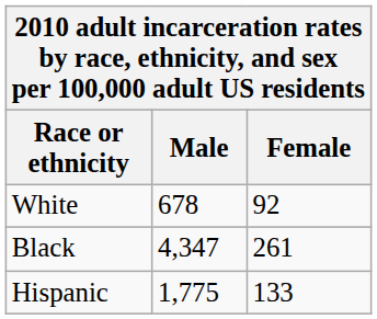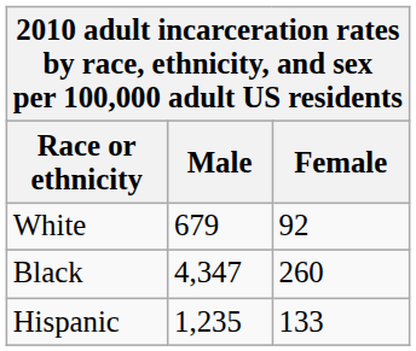White | Male: 678 -> 679
Black | Female: 261 -> 260
Hispanic | Male: 1,775 -> 1,235
